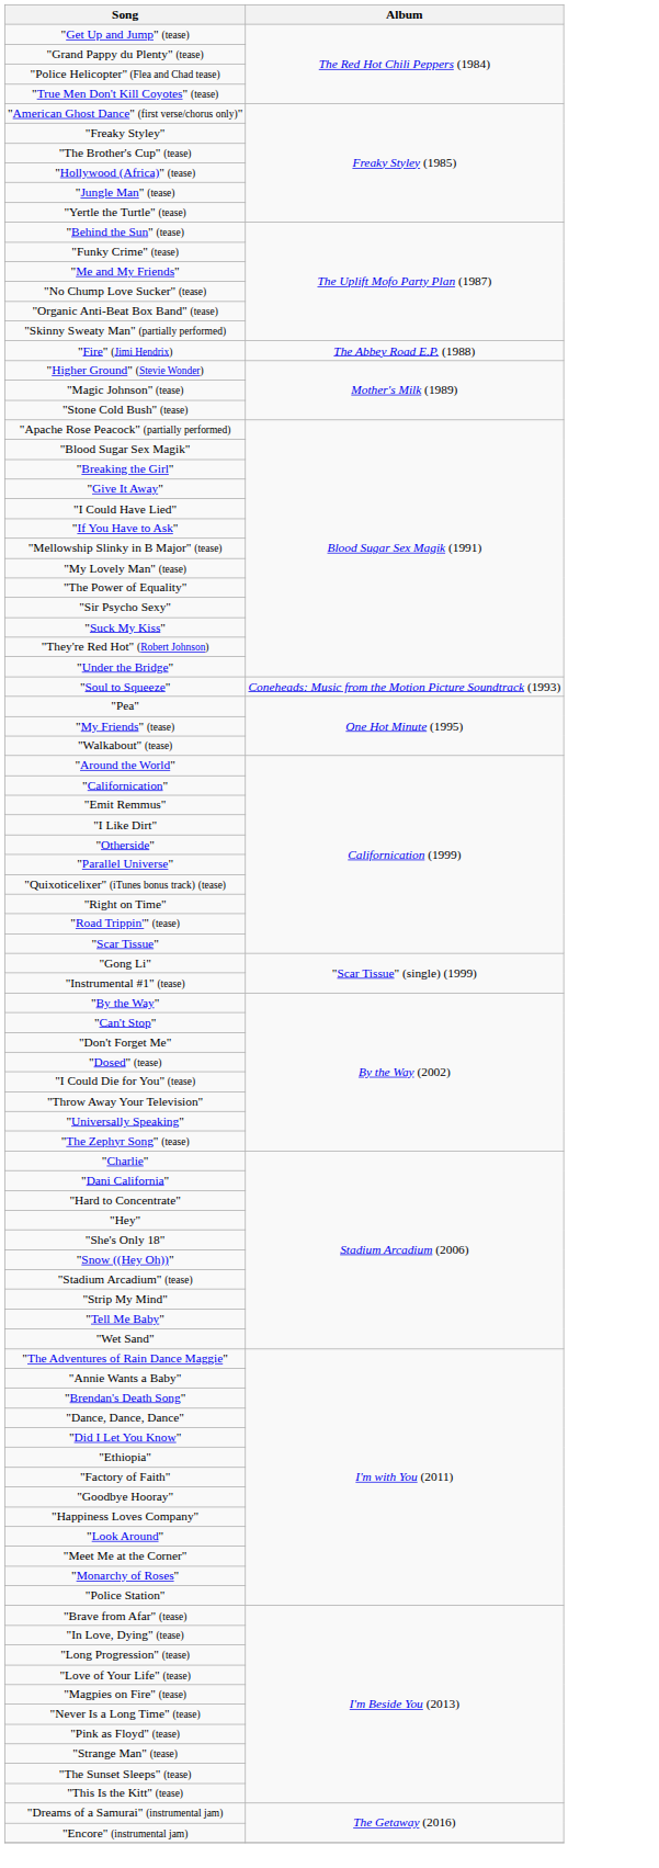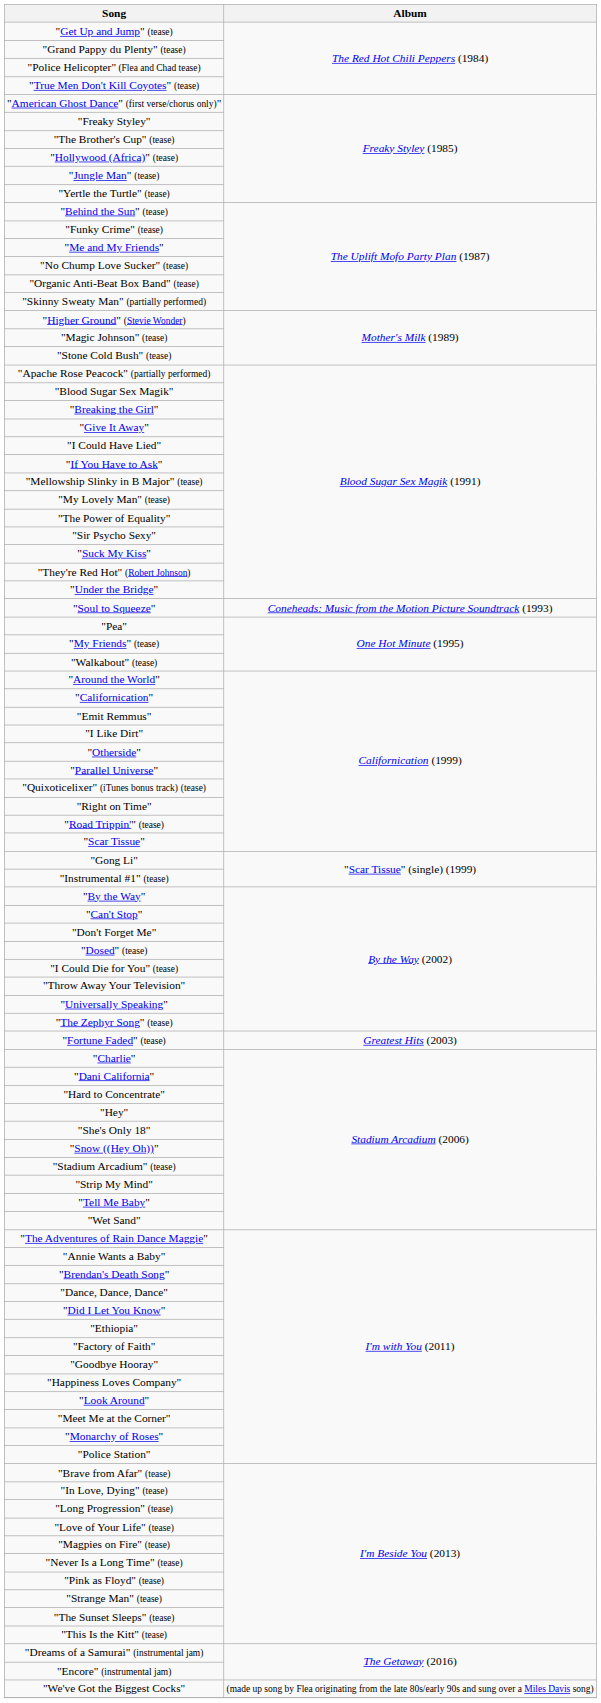- row: "Fire" (Jimi Hendrix) | The Abbey Road E.P. (1988)
+ row: "Fortune Faded" (tease) | Greatest Hits (2003)
+ row: "We've Got the Biggest Cocks" | (made up song by Flea originating from the late 80s/early 90s and sung over a Miles Davis song)
